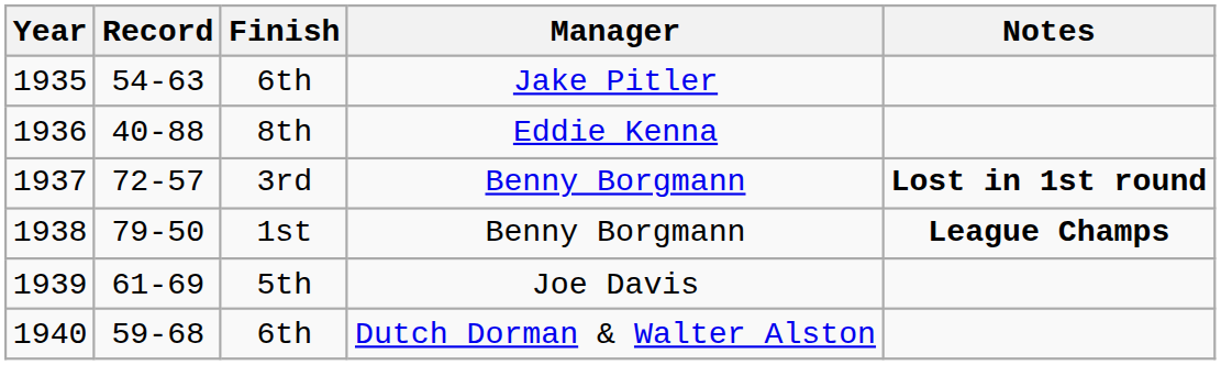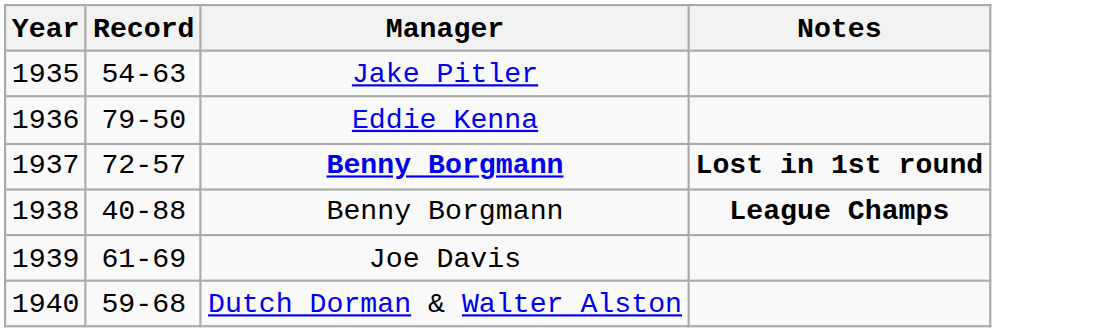- column: Finish | 6th | 8th | 3rd | 1st | 5th | 6th
1936 | Record: 40-88 -> 79-50
1937 | Manager: normal -> bold
1938 | Record: 79-50 -> 40-88
